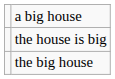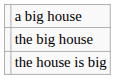rows swapped: the big house <-> the house is big
